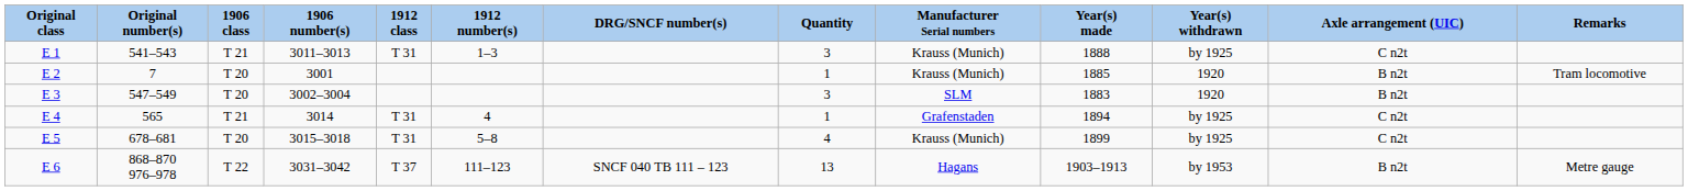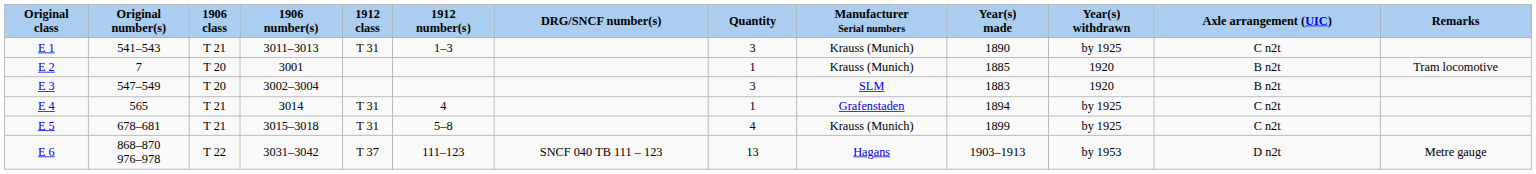E 1 | Year(s) made: 1888 -> 1890
E 5 | 1906 class: T 20 -> T 21
E 6 | Axle arrangement (UIC): B n2t -> D n2t
